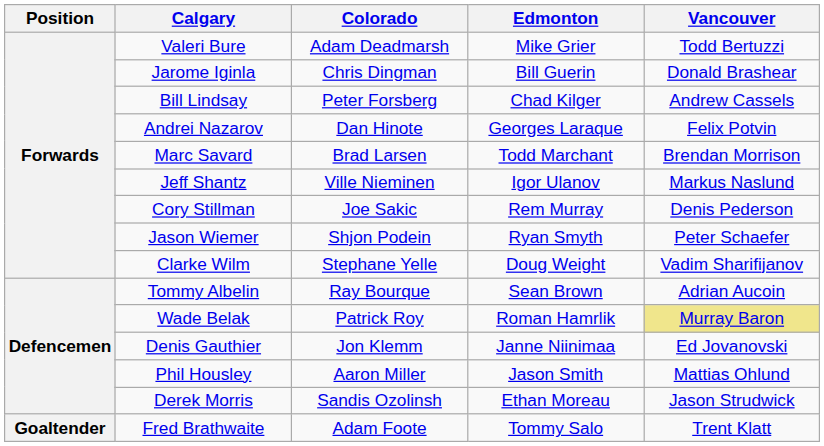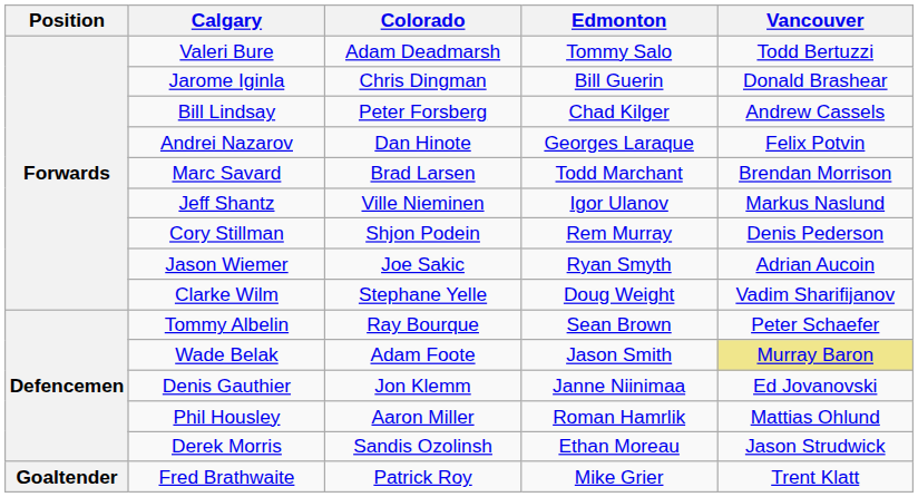Valeri Bure | Edmonton: Mike Grier -> Tommy Salo
Cory Stillman | Colorado: Joe Sakic -> Shjon Podein
Jason Wiemer | Colorado: Shjon Podein -> Joe Sakic
Jason Wiemer | Vancouver: Peter Schaefer -> Adrian Aucoin
Tommy Albelin | Vancouver: Adrian Aucoin -> Peter Schaefer
Wade Belak | Colorado: Patrick Roy -> Adam Foote
Wade Belak | Edmonton: Roman Hamrlik -> Jason Smith
Phil Housley | Edmonton: Jason Smith -> Roman Hamrlik
Fred Brathwaite | Colorado: Adam Foote -> Patrick Roy
Fred Brathwaite | Edmonton: Tommy Salo -> Mike Grier
